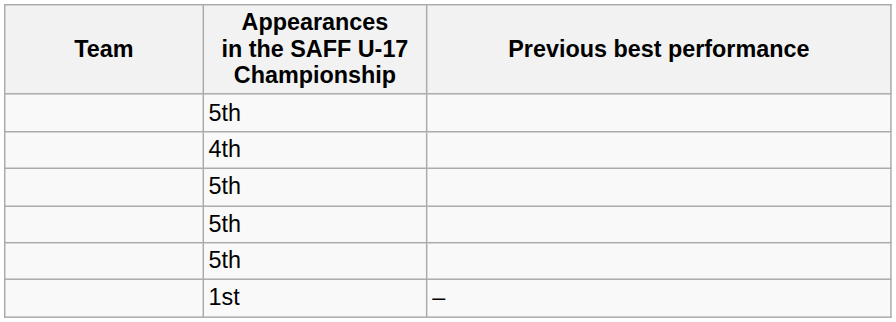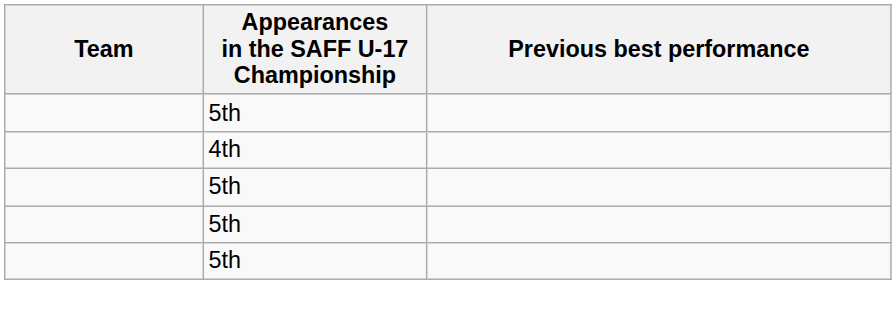- row: 1st | –
